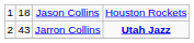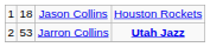Jarron Collins | column 2: 43 -> 53
